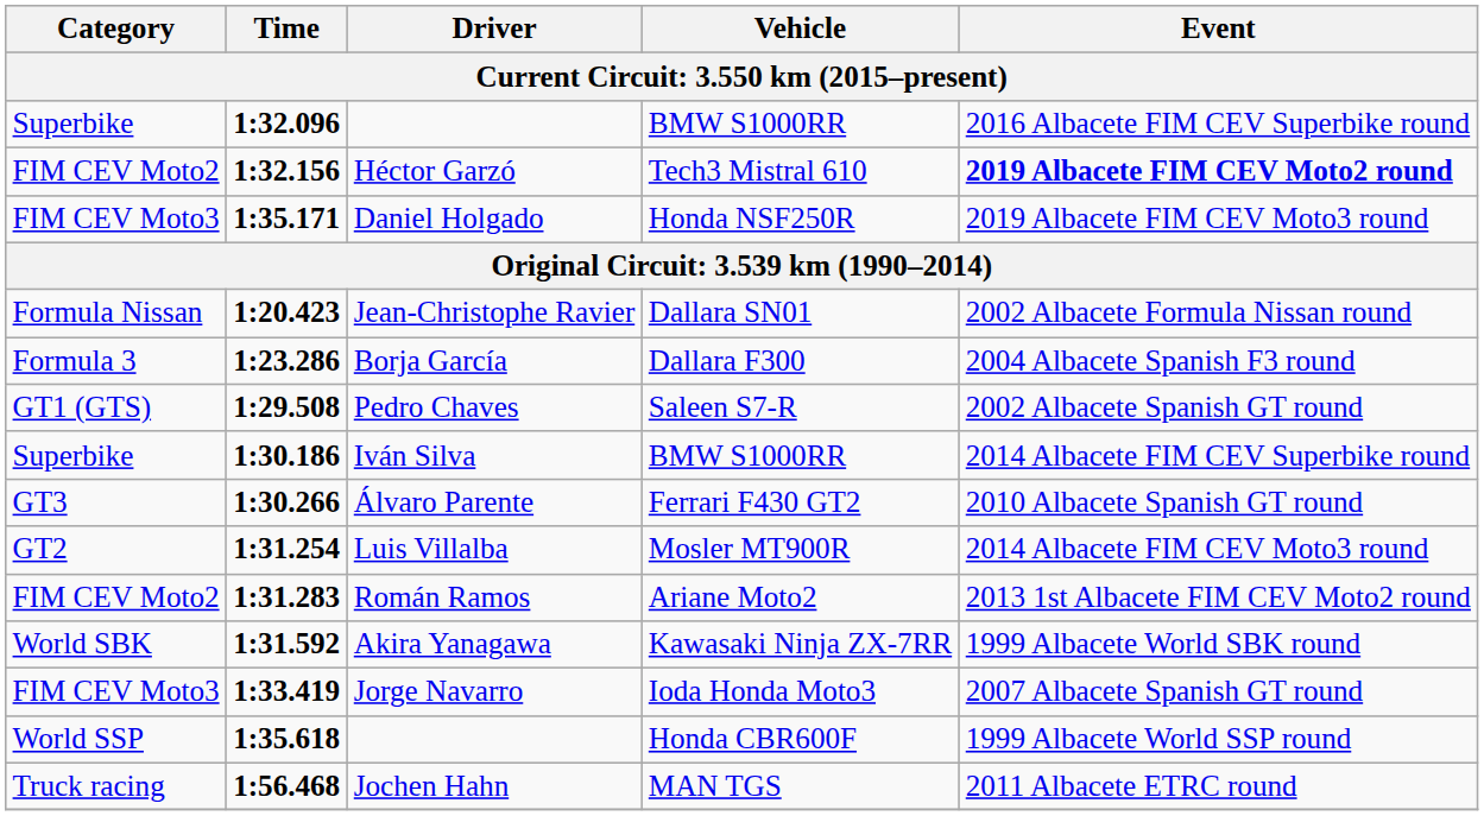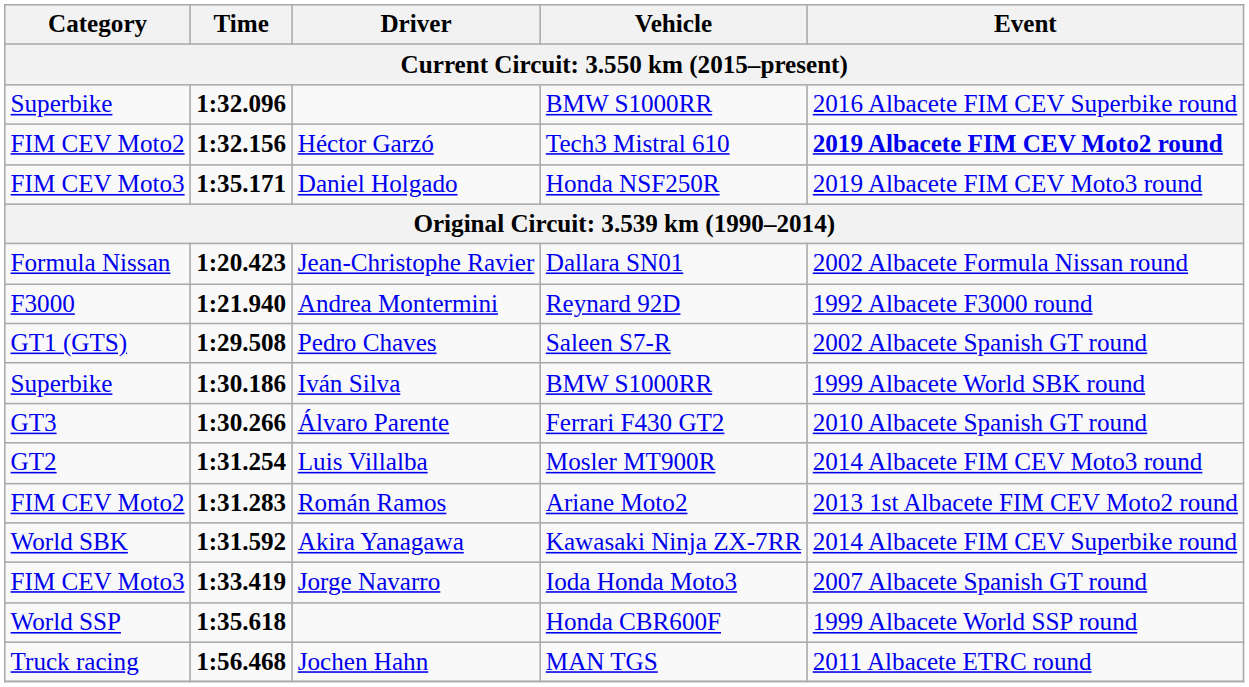+ row: F3000 | 1:21.940 | Andrea Montermini | Reynard 92D | 1992 Albacete F3000 round
- row: Formula 3 | 1:23.286 | Borja García | Dallara F300 | 2004 Albacete Spanish F3 round
Iván Silva | Event: 2014 Albacete FIM CEV Superbike round -> 1999 Albacete World SBK round
Akira Yanagawa | Event: 1999 Albacete World SBK round -> 2014 Albacete FIM CEV Superbike round
